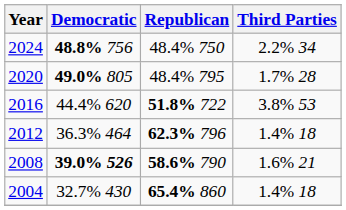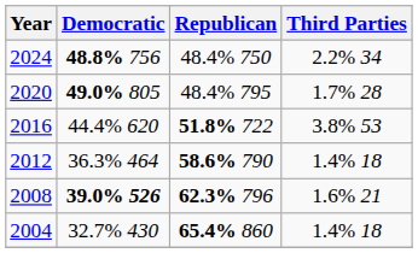2012 | Republican: 62.3% 796 -> 58.6% 790
2008 | Republican: 58.6% 790 -> 62.3% 796
